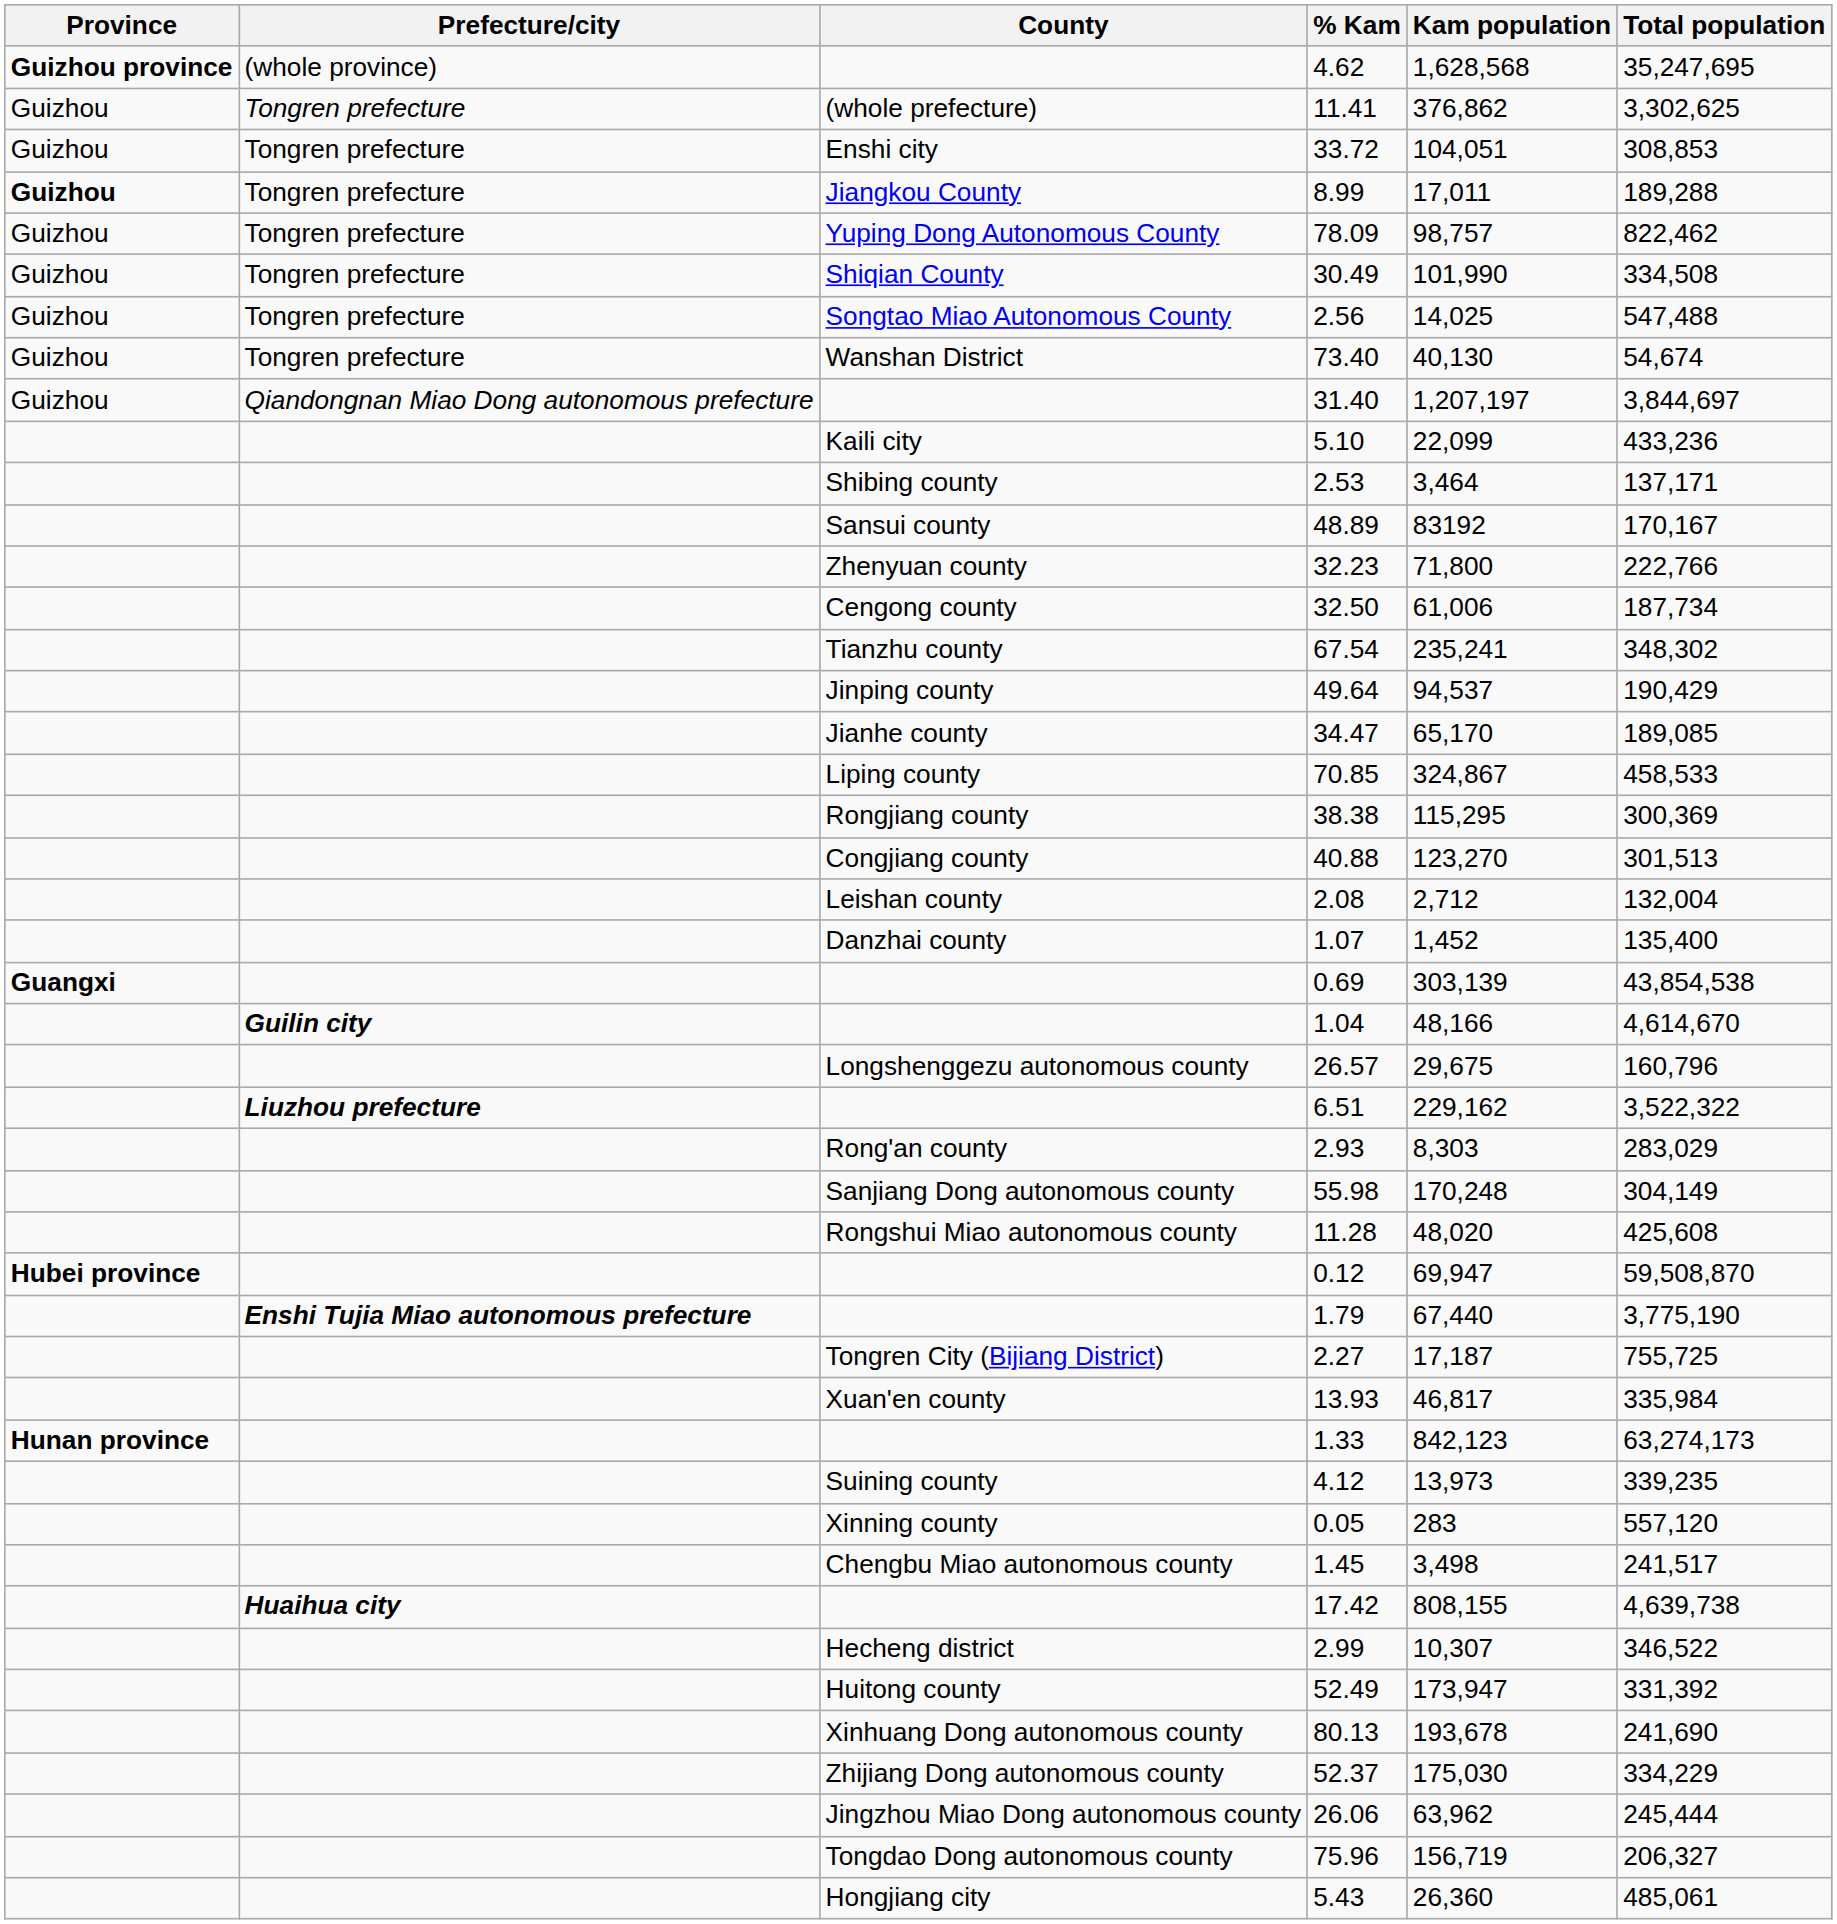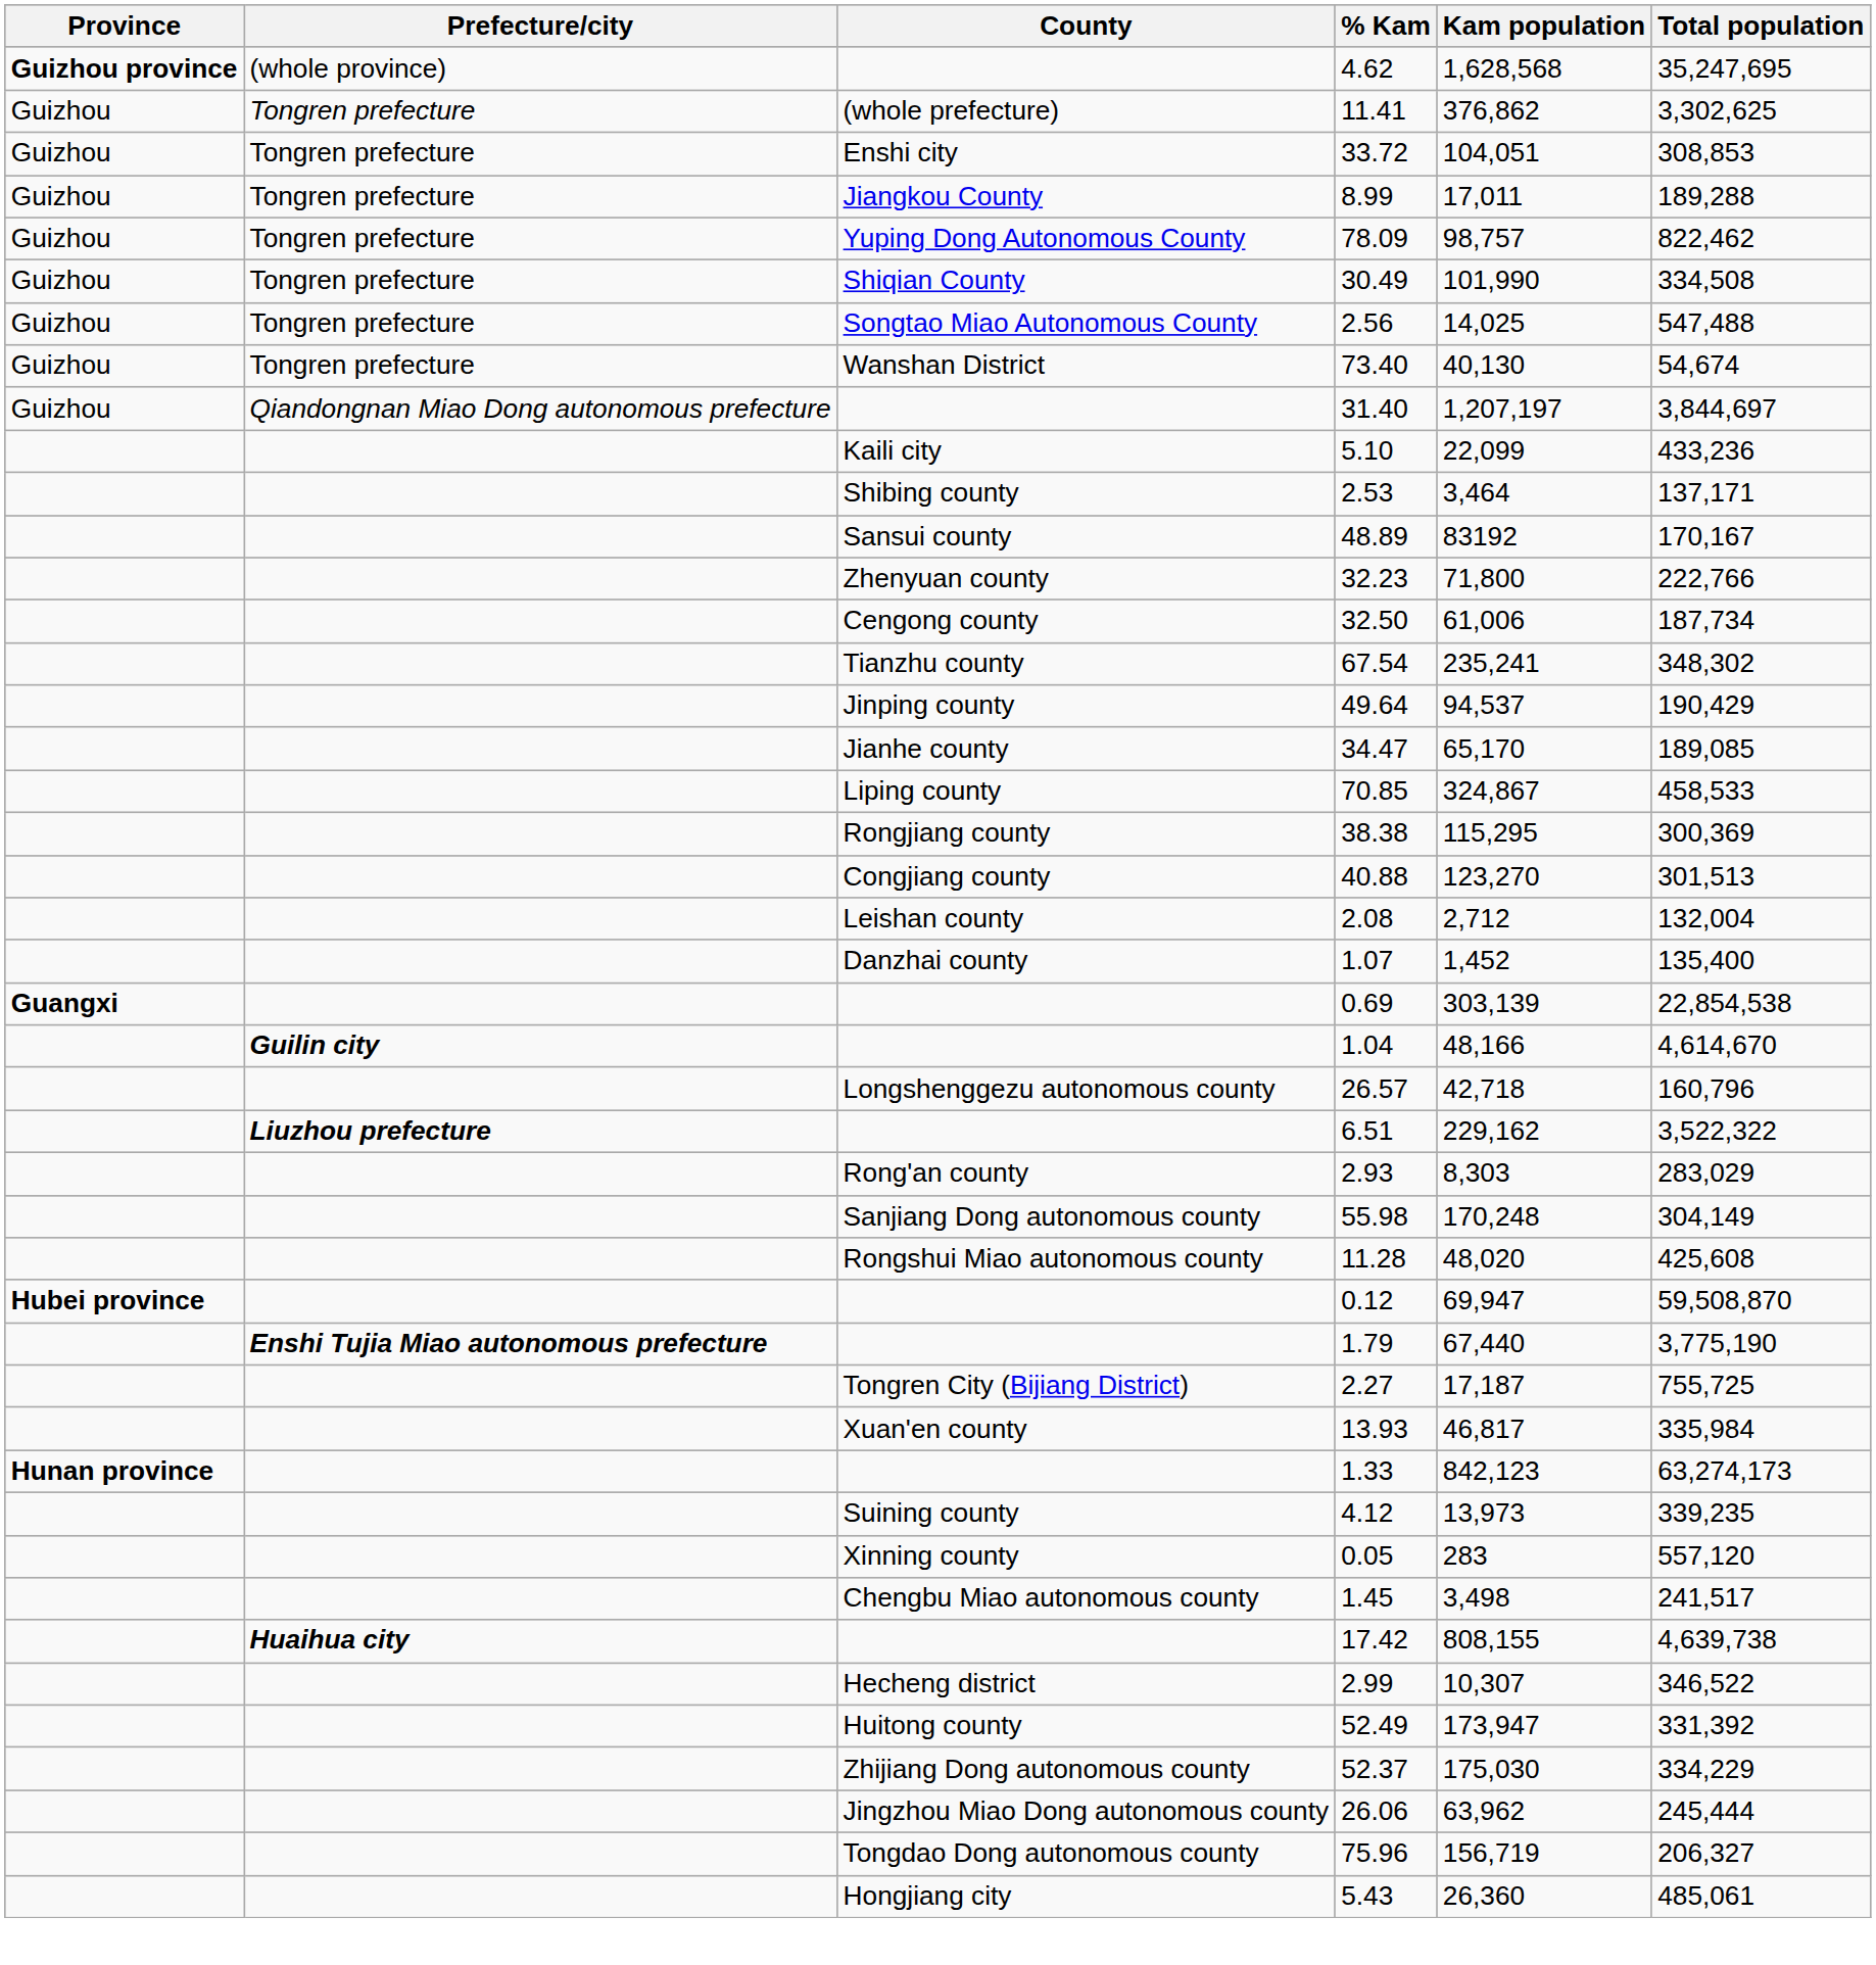8.99 | Province: bold -> normal
0.69 | Total population: 43,854,538 -> 22,854,538
26.57 | Kam population: 29,675 -> 42,718
- row: Xinhuang Dong autonomous county | 80.13 | 193,678 | 241,690
